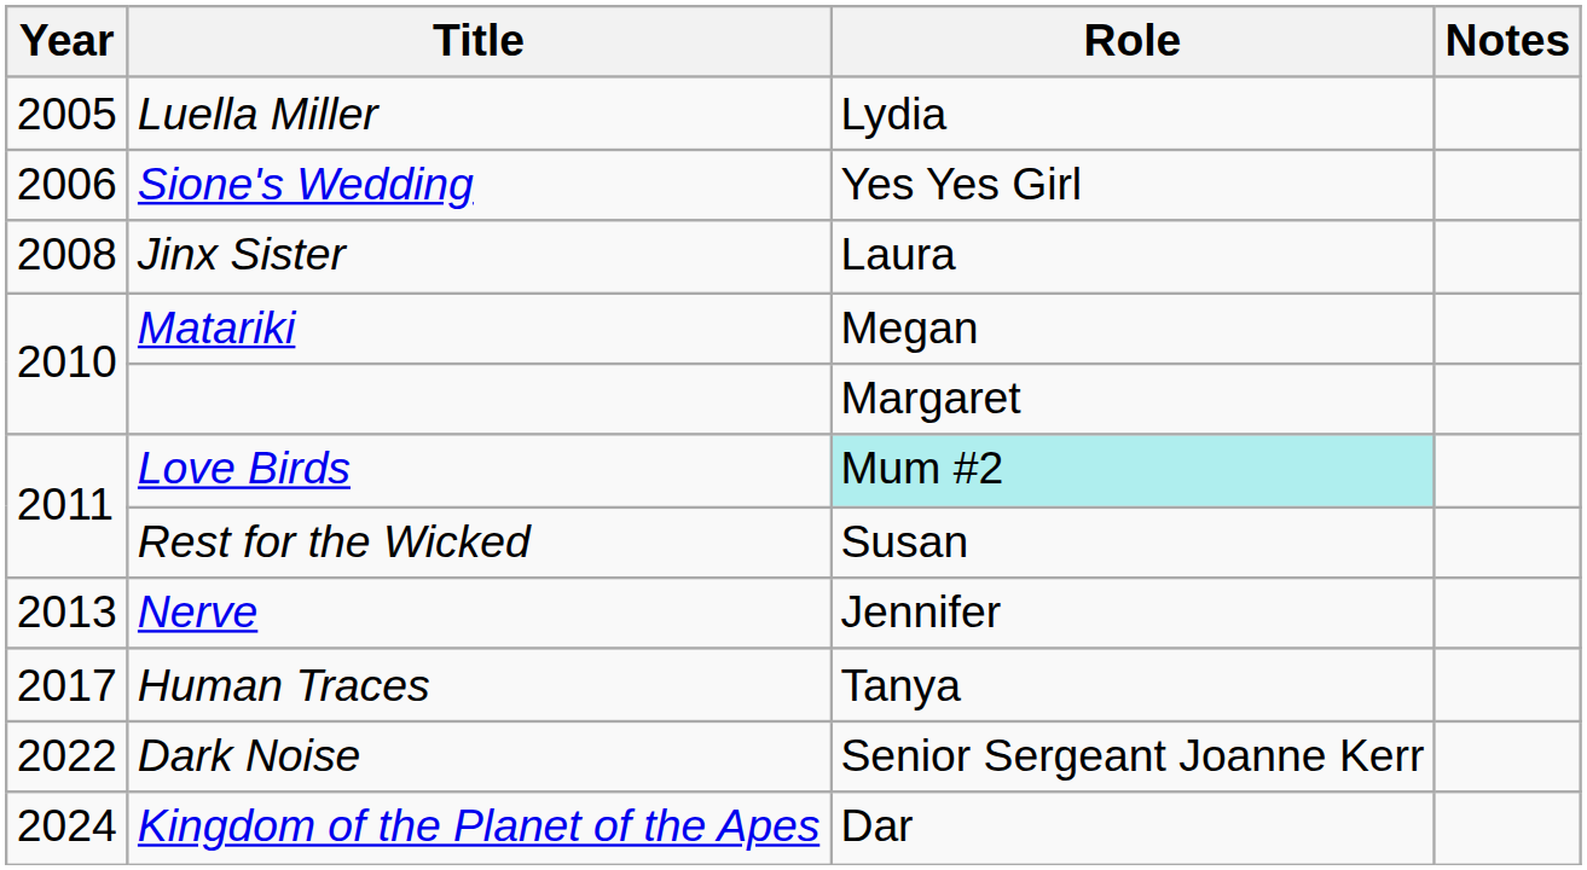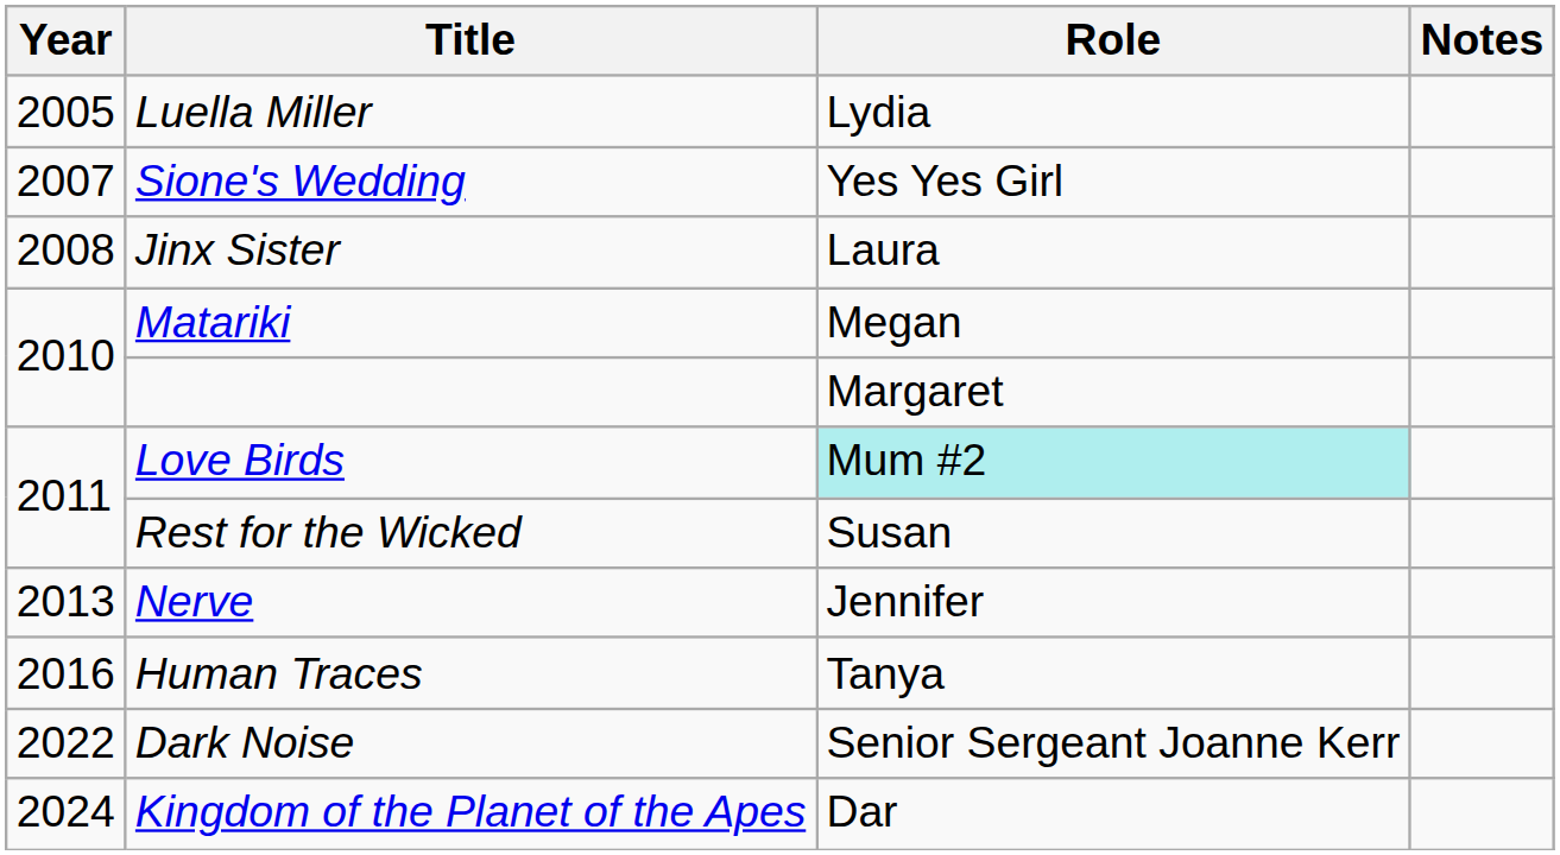Sione's Wedding | Year: 2006 -> 2007
Human Traces | Year: 2017 -> 2016
